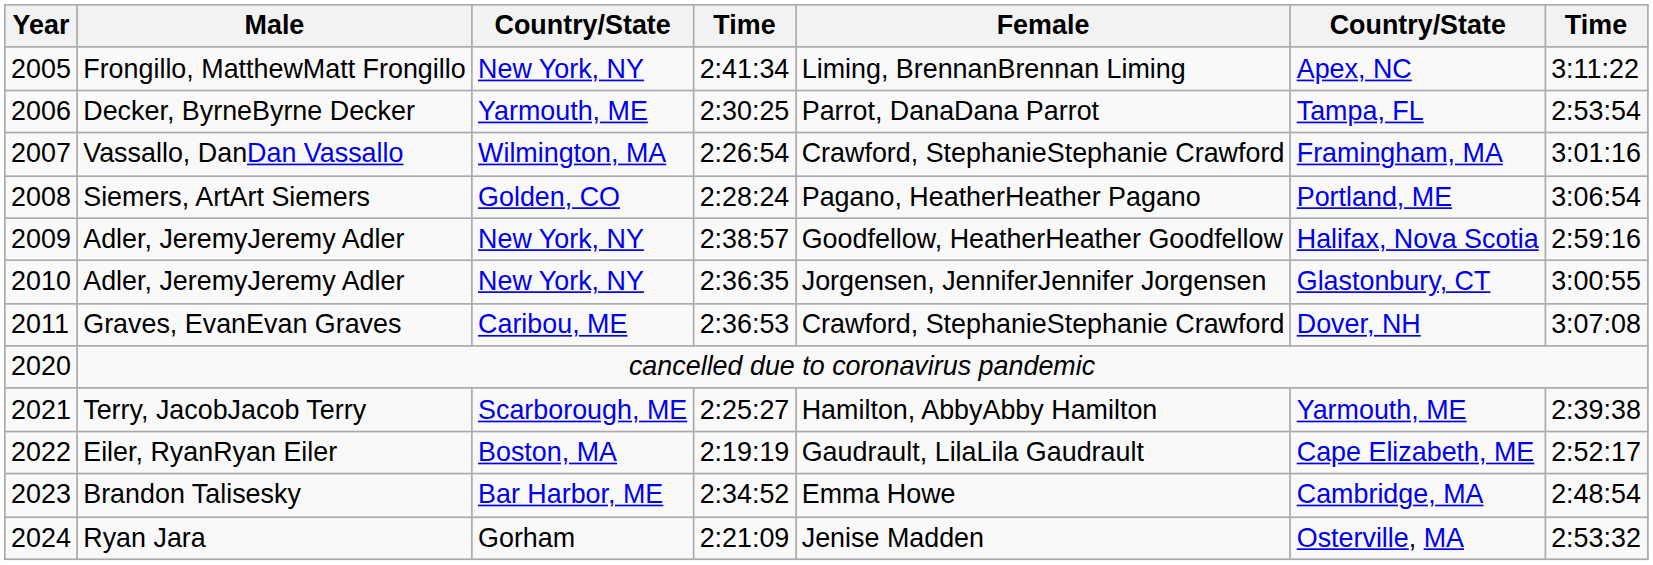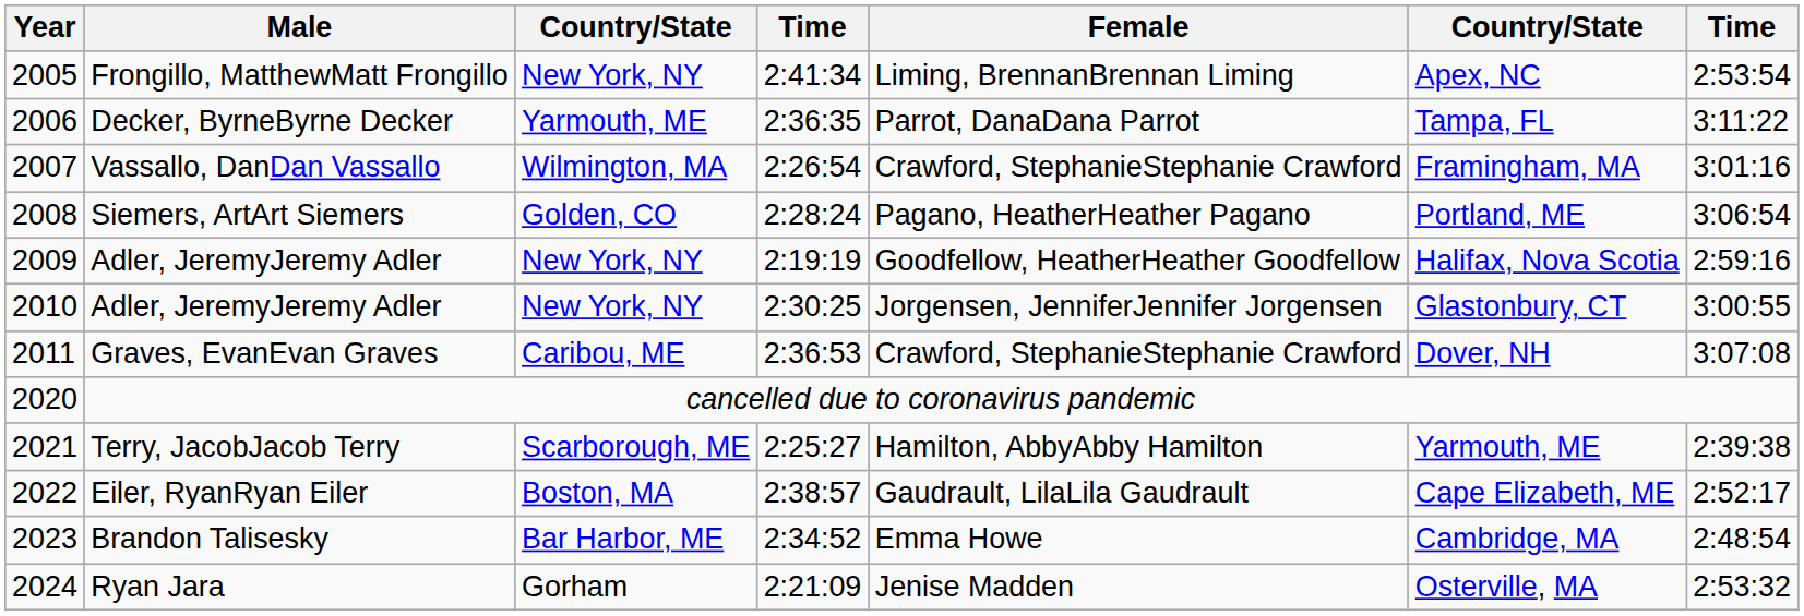Frongillo, MatthewMatt Frongillo | column 7: 3:11:22 -> 2:53:54
Decker, ByrneByrne Decker | column 4: 2:30:25 -> 2:36:35
Decker, ByrneByrne Decker | column 7: 2:53:54 -> 3:11:22
2009 / Adler, JeremyJeremy Adler | column 4: 2:38:57 -> 2:19:19
2010 / Adler, JeremyJeremy Adler | column 4: 2:36:35 -> 2:30:25
Eiler, RyanRyan Eiler | column 4: 2:19:19 -> 2:38:57
